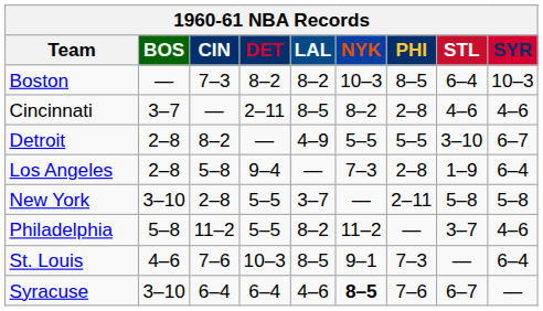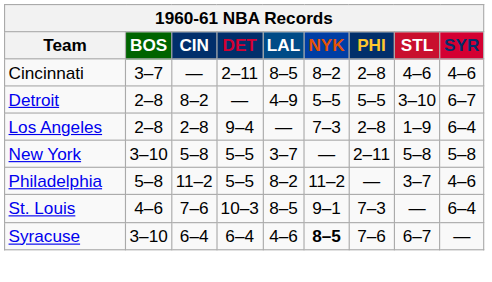- row: Boston | — | 7–3 | 8–2 | 8–2 | 10–3 | 8–5 | 6–4 | 10–3
Los Angeles | CIN: 5–8 -> 2–8
New York | CIN: 2–8 -> 5–8
